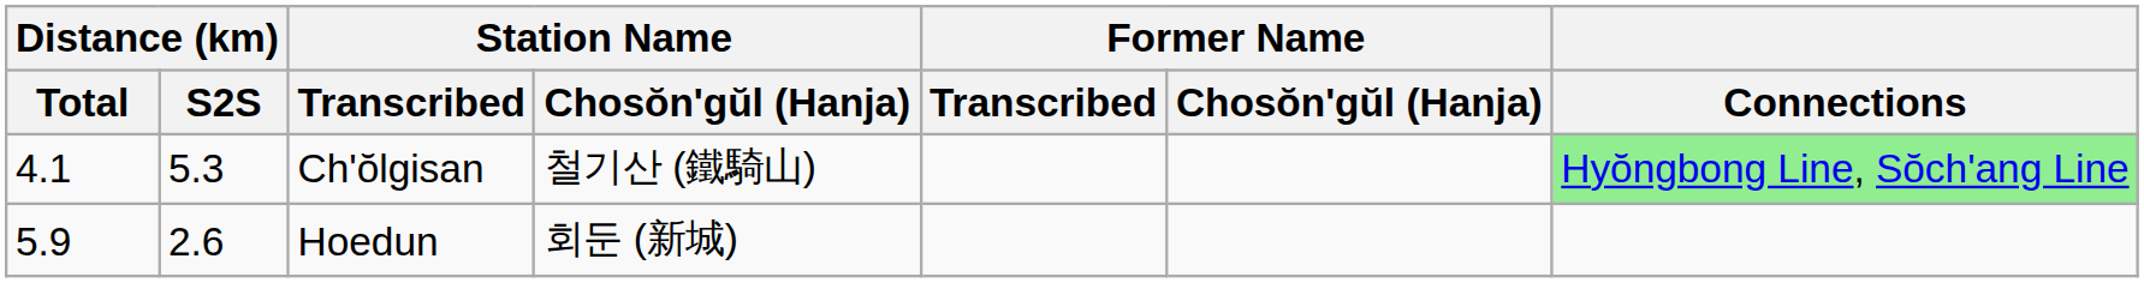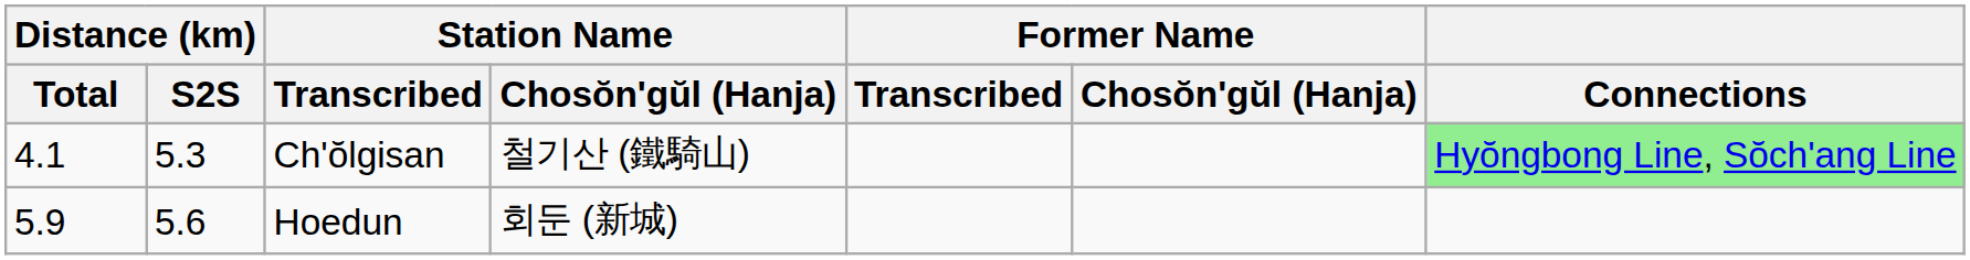Hoedun | Distance (km) / S2S: 2.6 -> 5.6
